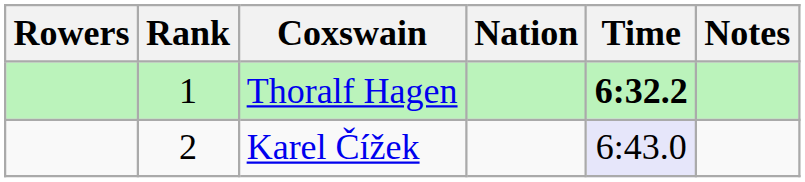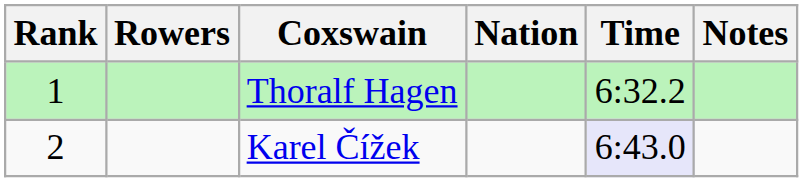columns swapped: Rank <-> Rowers
Thoralf Hagen | Time: bold -> normal
